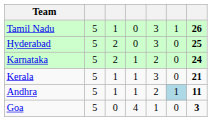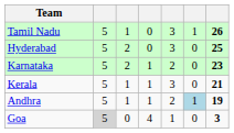Karnataka | column 7: 24 -> 23
Andhra | column 7: 11 -> 19
Goa | column 2: no background -> lightgrey background
